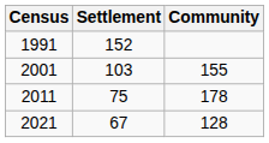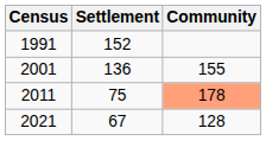2001 | Settlement: 103 -> 136
2011 | Community: no background -> lightsalmon background
